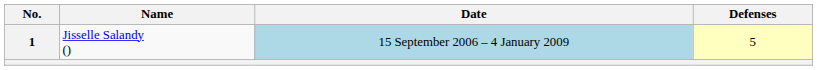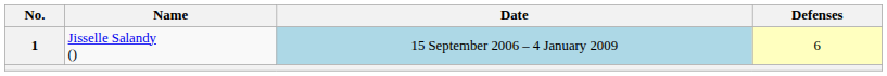1 | Defenses: 5 -> 6
